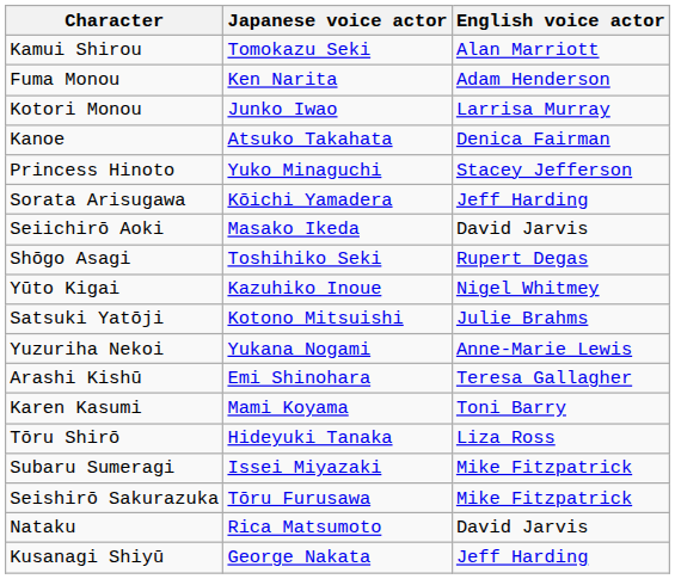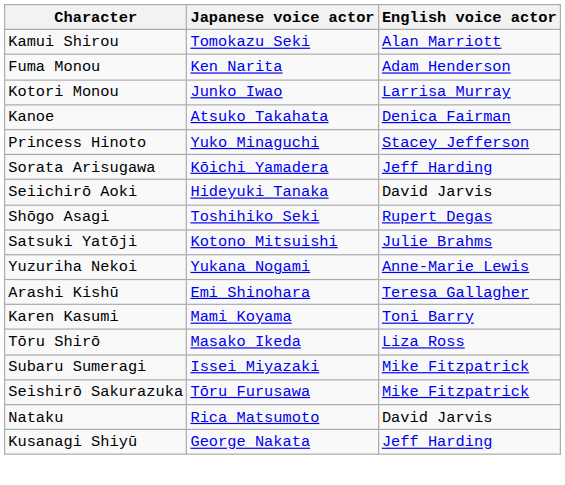Seiichirō Aoki | Japanese voice actor: Masako Ikeda -> Hideyuki Tanaka
- row: Yūto Kigai | Kazuhiko Inoue | Nigel Whitmey
Tōru Shirō | Japanese voice actor: Hideyuki Tanaka -> Masako Ikeda
